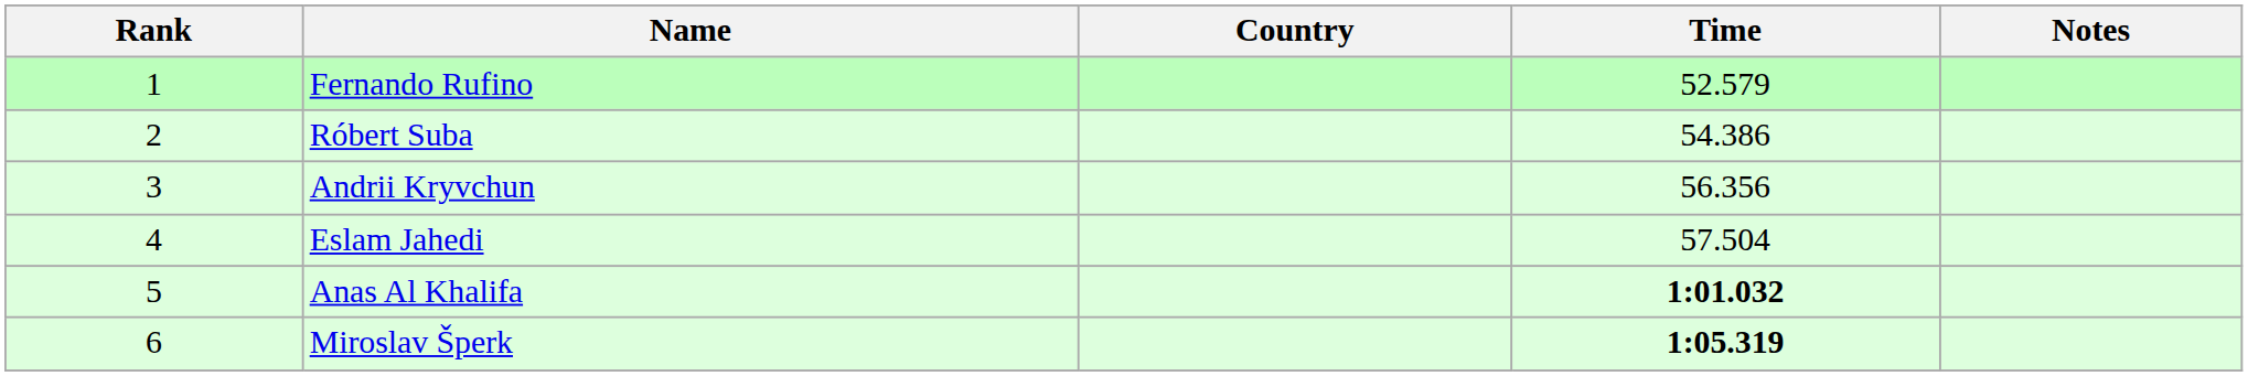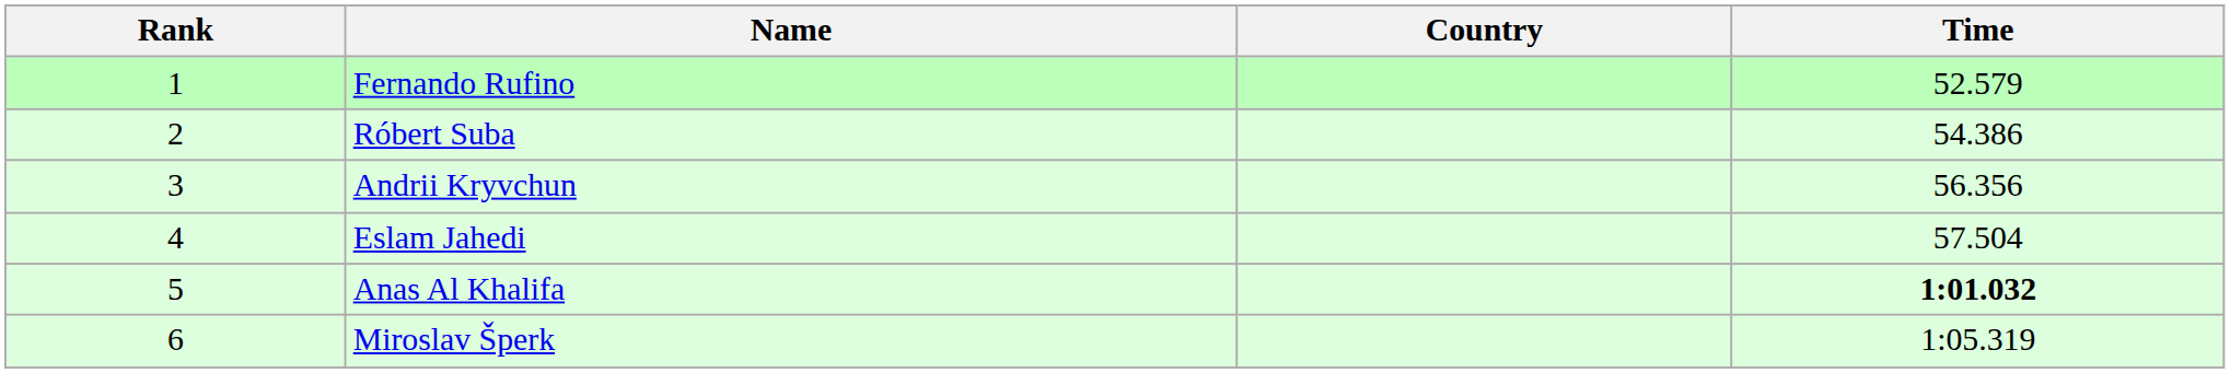- column: Notes
Miroslav Šperk | Time: bold -> normal
